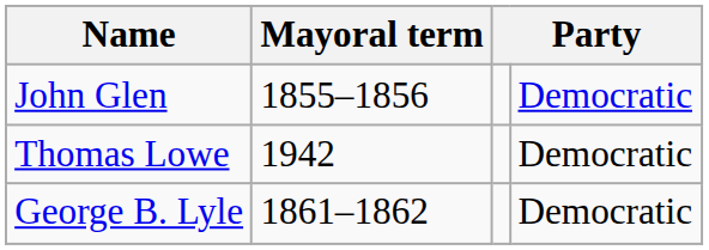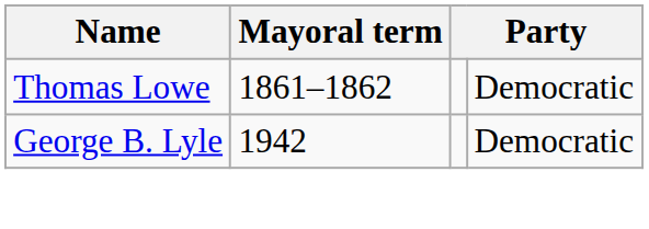- row: John Glen | 1855–1856 | Democratic
Thomas Lowe | Mayoral term: 1942 -> 1861–1862
George B. Lyle | Mayoral term: 1861–1862 -> 1942
